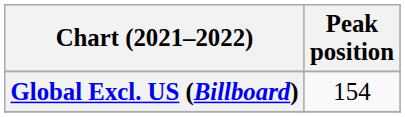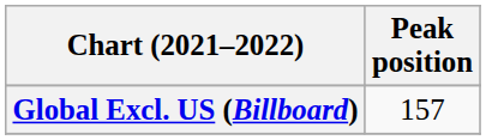Global Excl. US (Billboard) | Peak position: 154 -> 157
